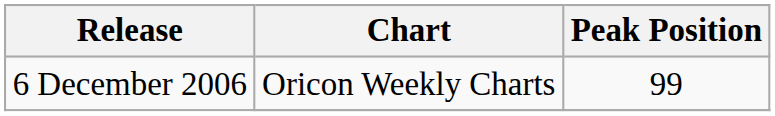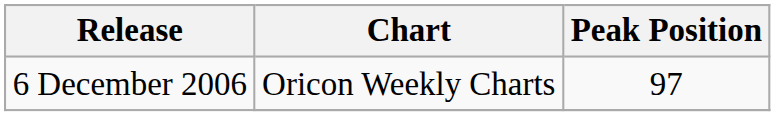6 December 2006 / Oricon Weekly Charts | Peak Position: 99 -> 97
